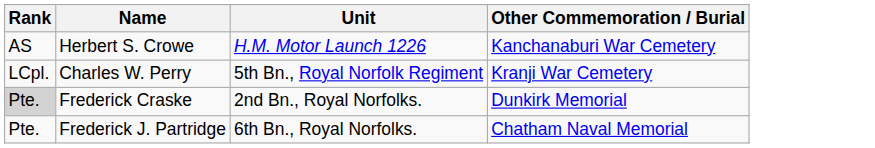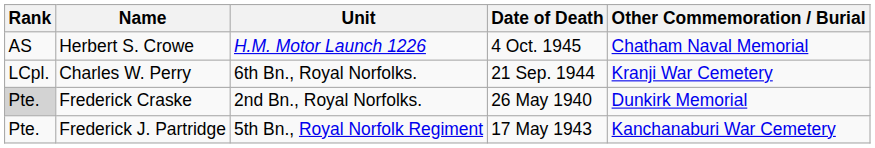+ column: Date of Death | 4 Oct. 1945 | 21 Sep. 1944 | 26 May 1940 | 17 May 1943
Herbert S. Crowe | Other Commemoration / Burial: Kanchanaburi War Cemetery -> Chatham Naval Memorial
Charles W. Perry | Unit: 5th Bn., Royal Norfolk Regiment -> 6th Bn., Royal Norfolks.
Frederick J. Partridge | Unit: 6th Bn., Royal Norfolks. -> 5th Bn., Royal Norfolk Regiment
Frederick J. Partridge | Other Commemoration / Burial: Chatham Naval Memorial -> Kanchanaburi War Cemetery
